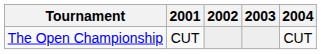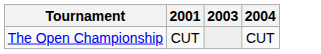- column: 2002
